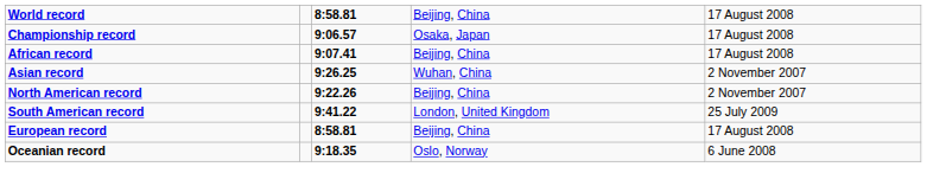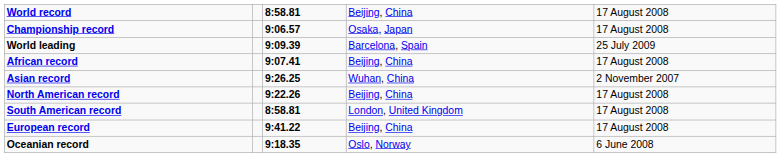+ row: World leading | 9:09.39 | Barcelona, Spain | 25 July 2009
North American record | column 5: 2 November 2007 -> 17 August 2008
South American record | column 3: 9:41.22 -> 8:58.81
South American record | column 5: 25 July 2009 -> 17 August 2008
European record | column 3: 8:58.81 -> 9:41.22
